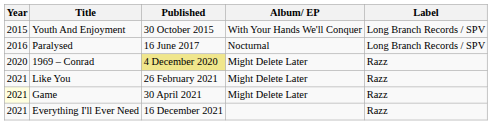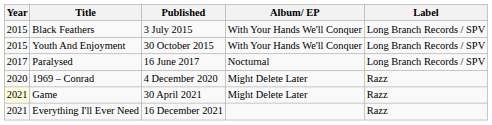+ row: 2015 | Black Feathers | 3 July 2015 | With Your Hands We'll Conquer | Long Branch Records / SPV
Paralysed | Year: 2016 -> 2017
1969 – Conrad | Published: khaki background -> no background
- row: 2021 | Like You | 26 February 2021 | Might Delete Later | Razz
